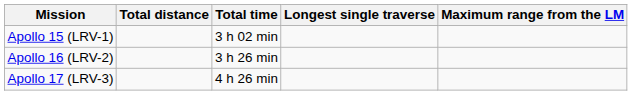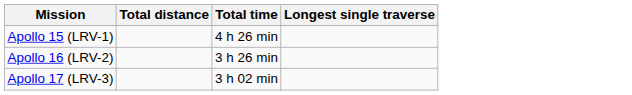- column: Maximum range from the LM
Apollo 15 (LRV-1) | Total time: 3 h 02 min -> 4 h 26 min
Apollo 17 (LRV-3) | Total time: 4 h 26 min -> 3 h 02 min
